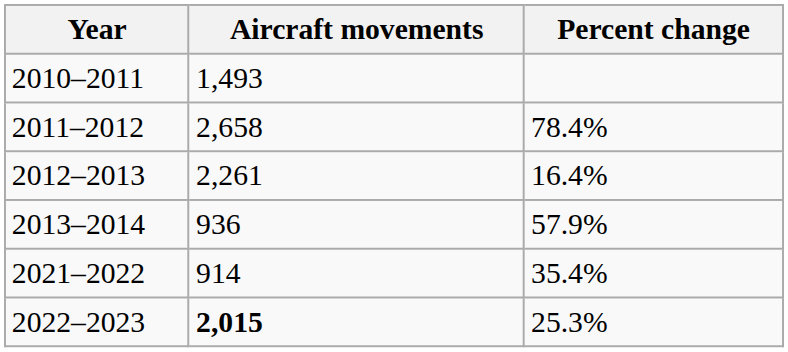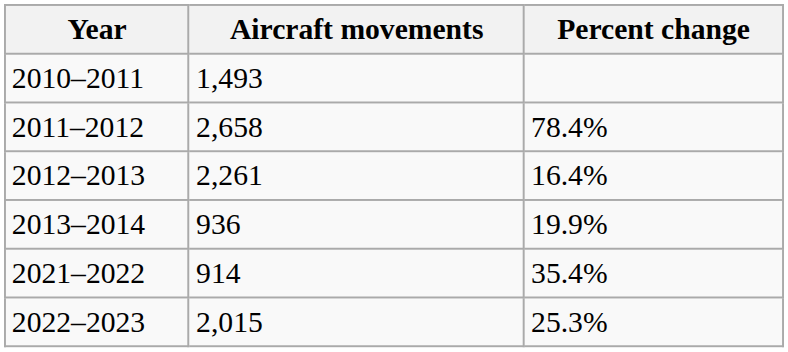2013–2014 | Percent change: 57.9% -> 19.9%
2022–2023 | Aircraft movements: bold -> normal
